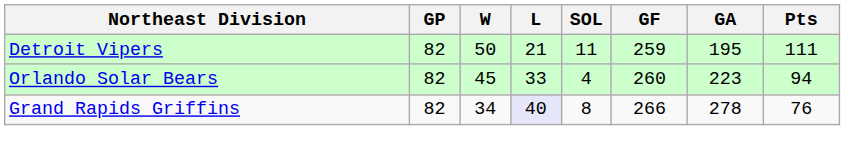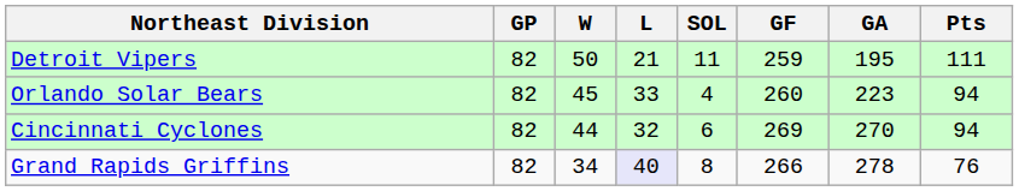+ row: Cincinnati Cyclones | 82 | 44 | 32 | 6 | 269 | 270 | 94
